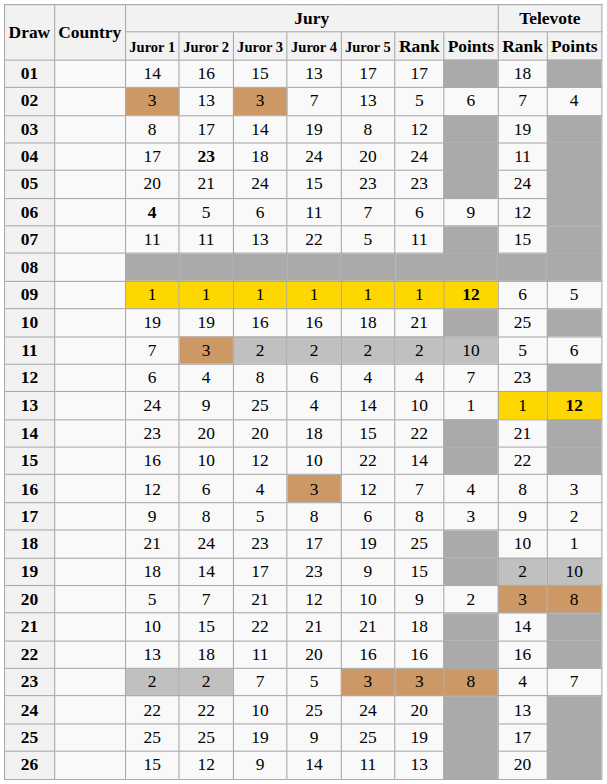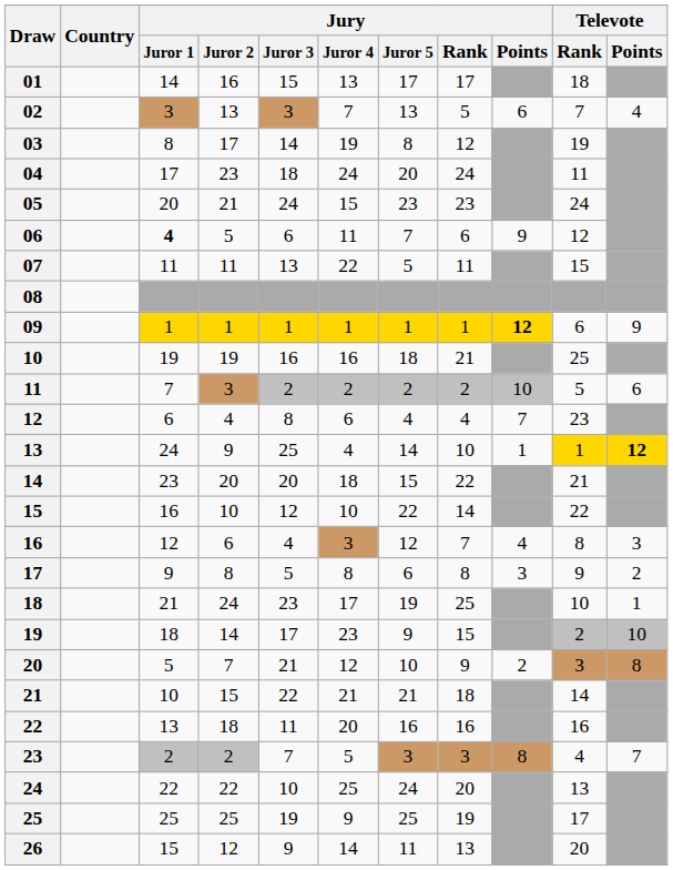04 | Jury / Juror 2: bold -> normal
09 | Televote / Points: 5 -> 9
